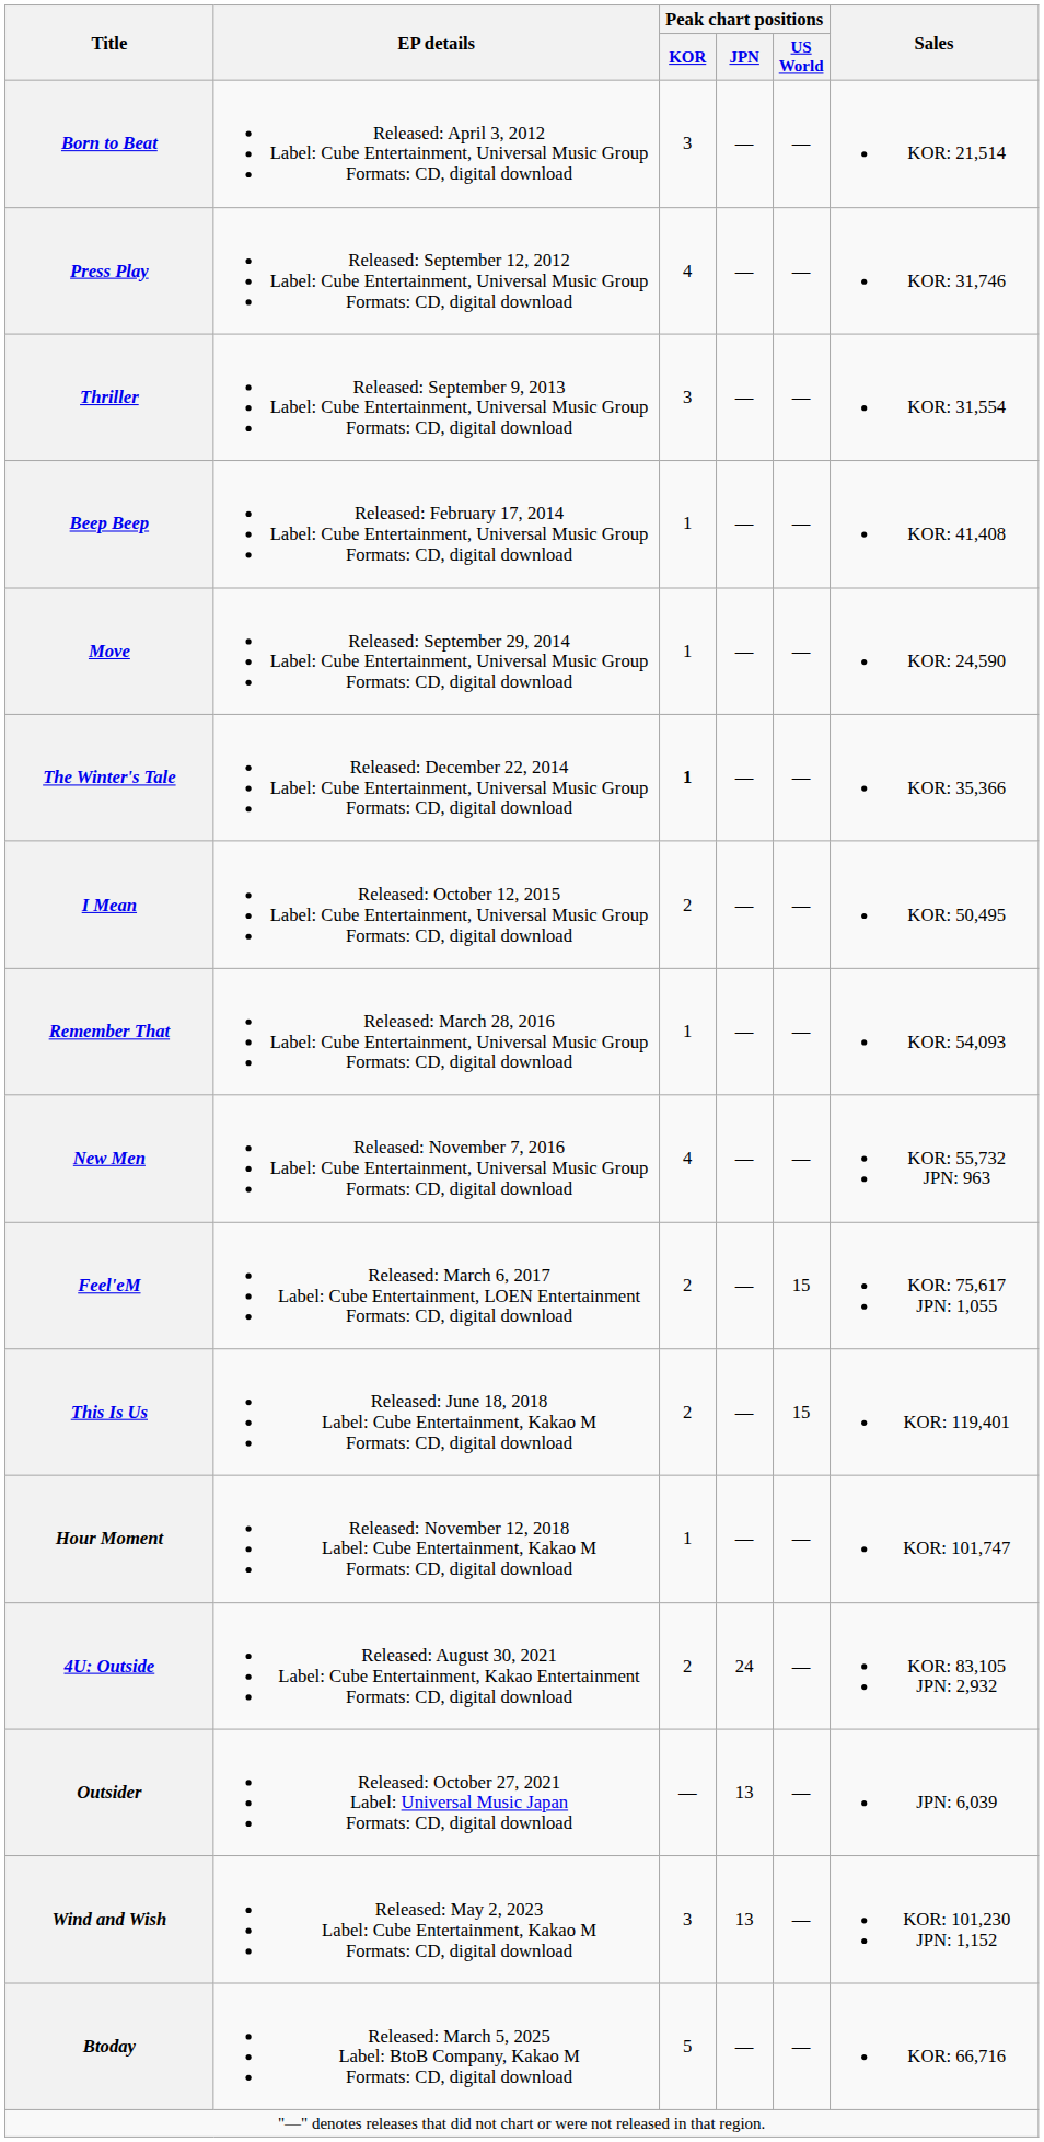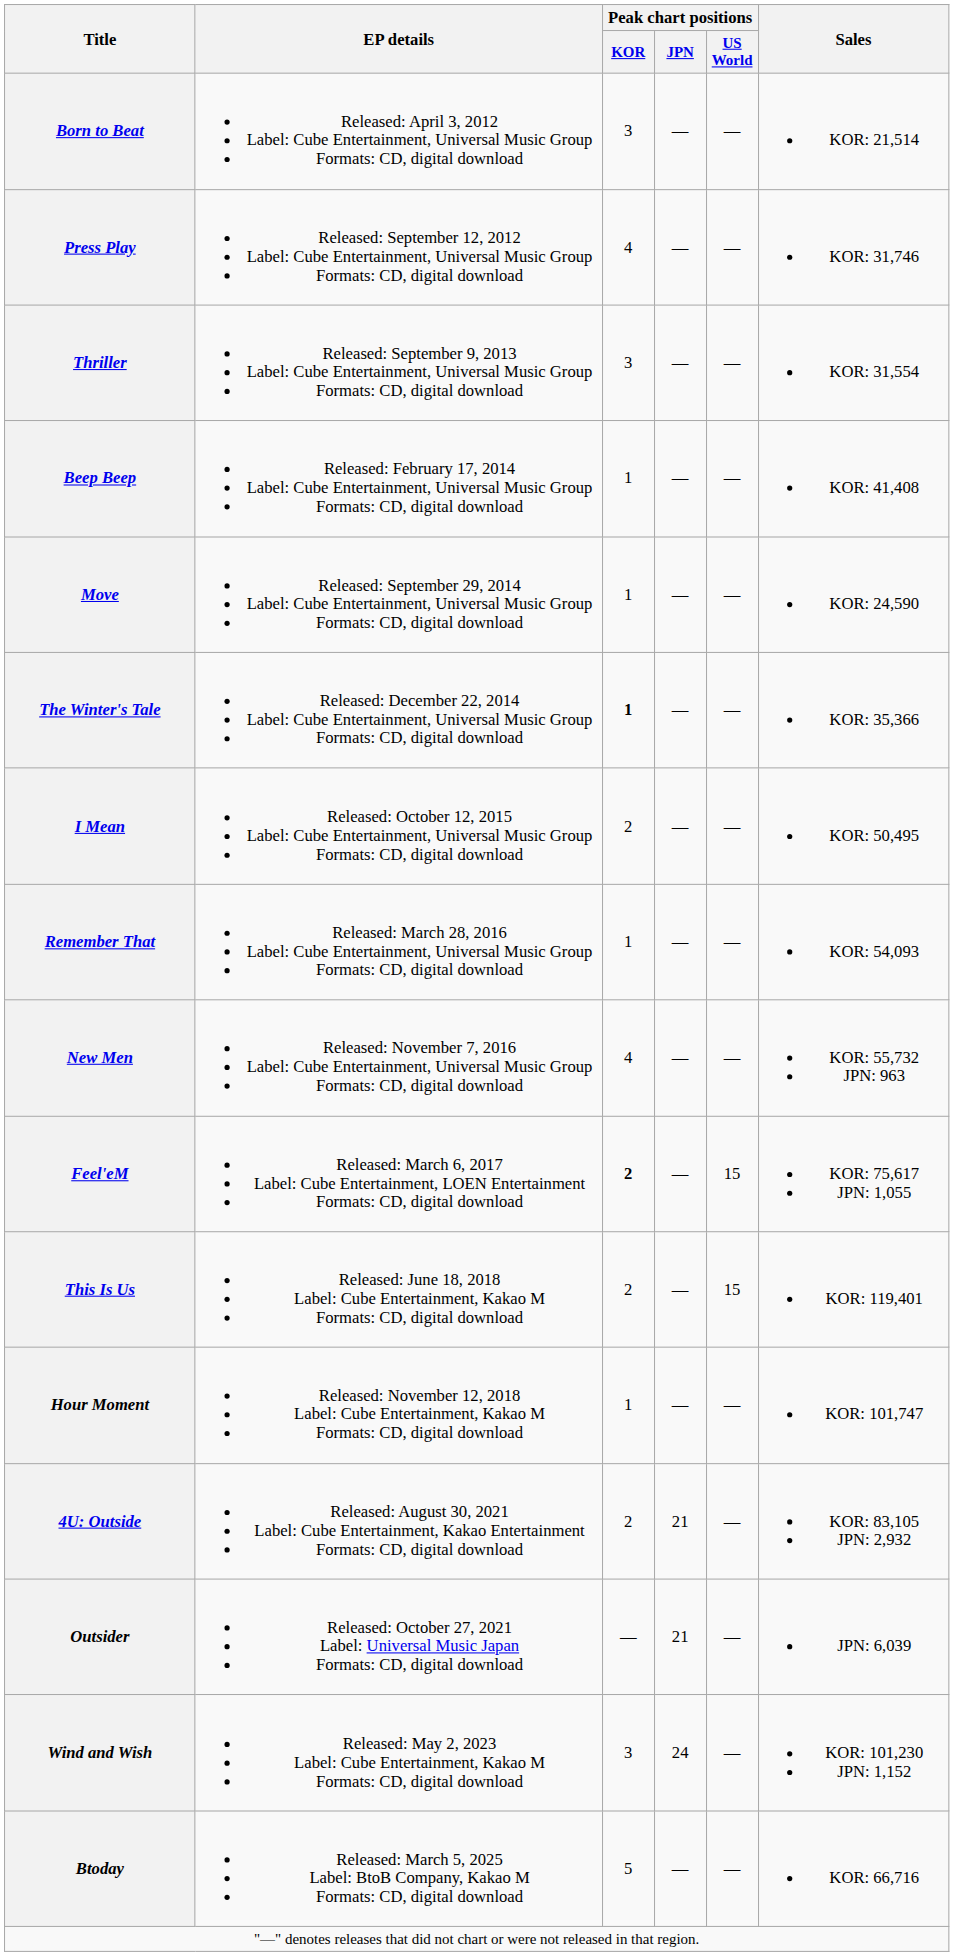Feel'eM | Peak chart positions / KOR: normal -> bold
4U: Outside | Peak chart positions / JPN: 24 -> 21
Outsider | Peak chart positions / JPN: 13 -> 21
Wind and Wish | Peak chart positions / JPN: 13 -> 24
